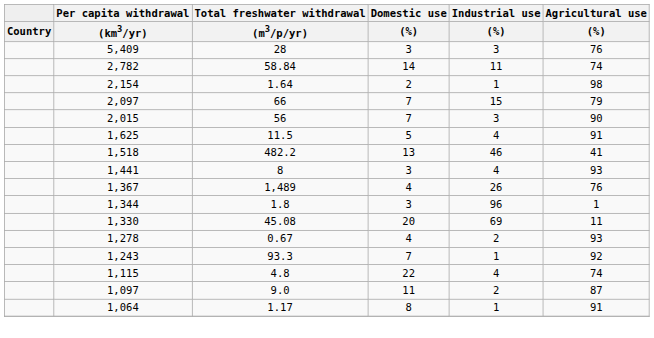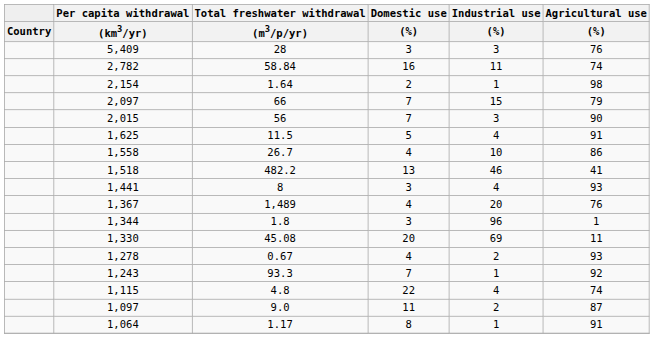2,782 | Domestic use / (%): 14 -> 16
+ row: 1,558 | 26.7 | 4 | 10 | 86
1,367 | Industrial use / (%): 26 -> 20
